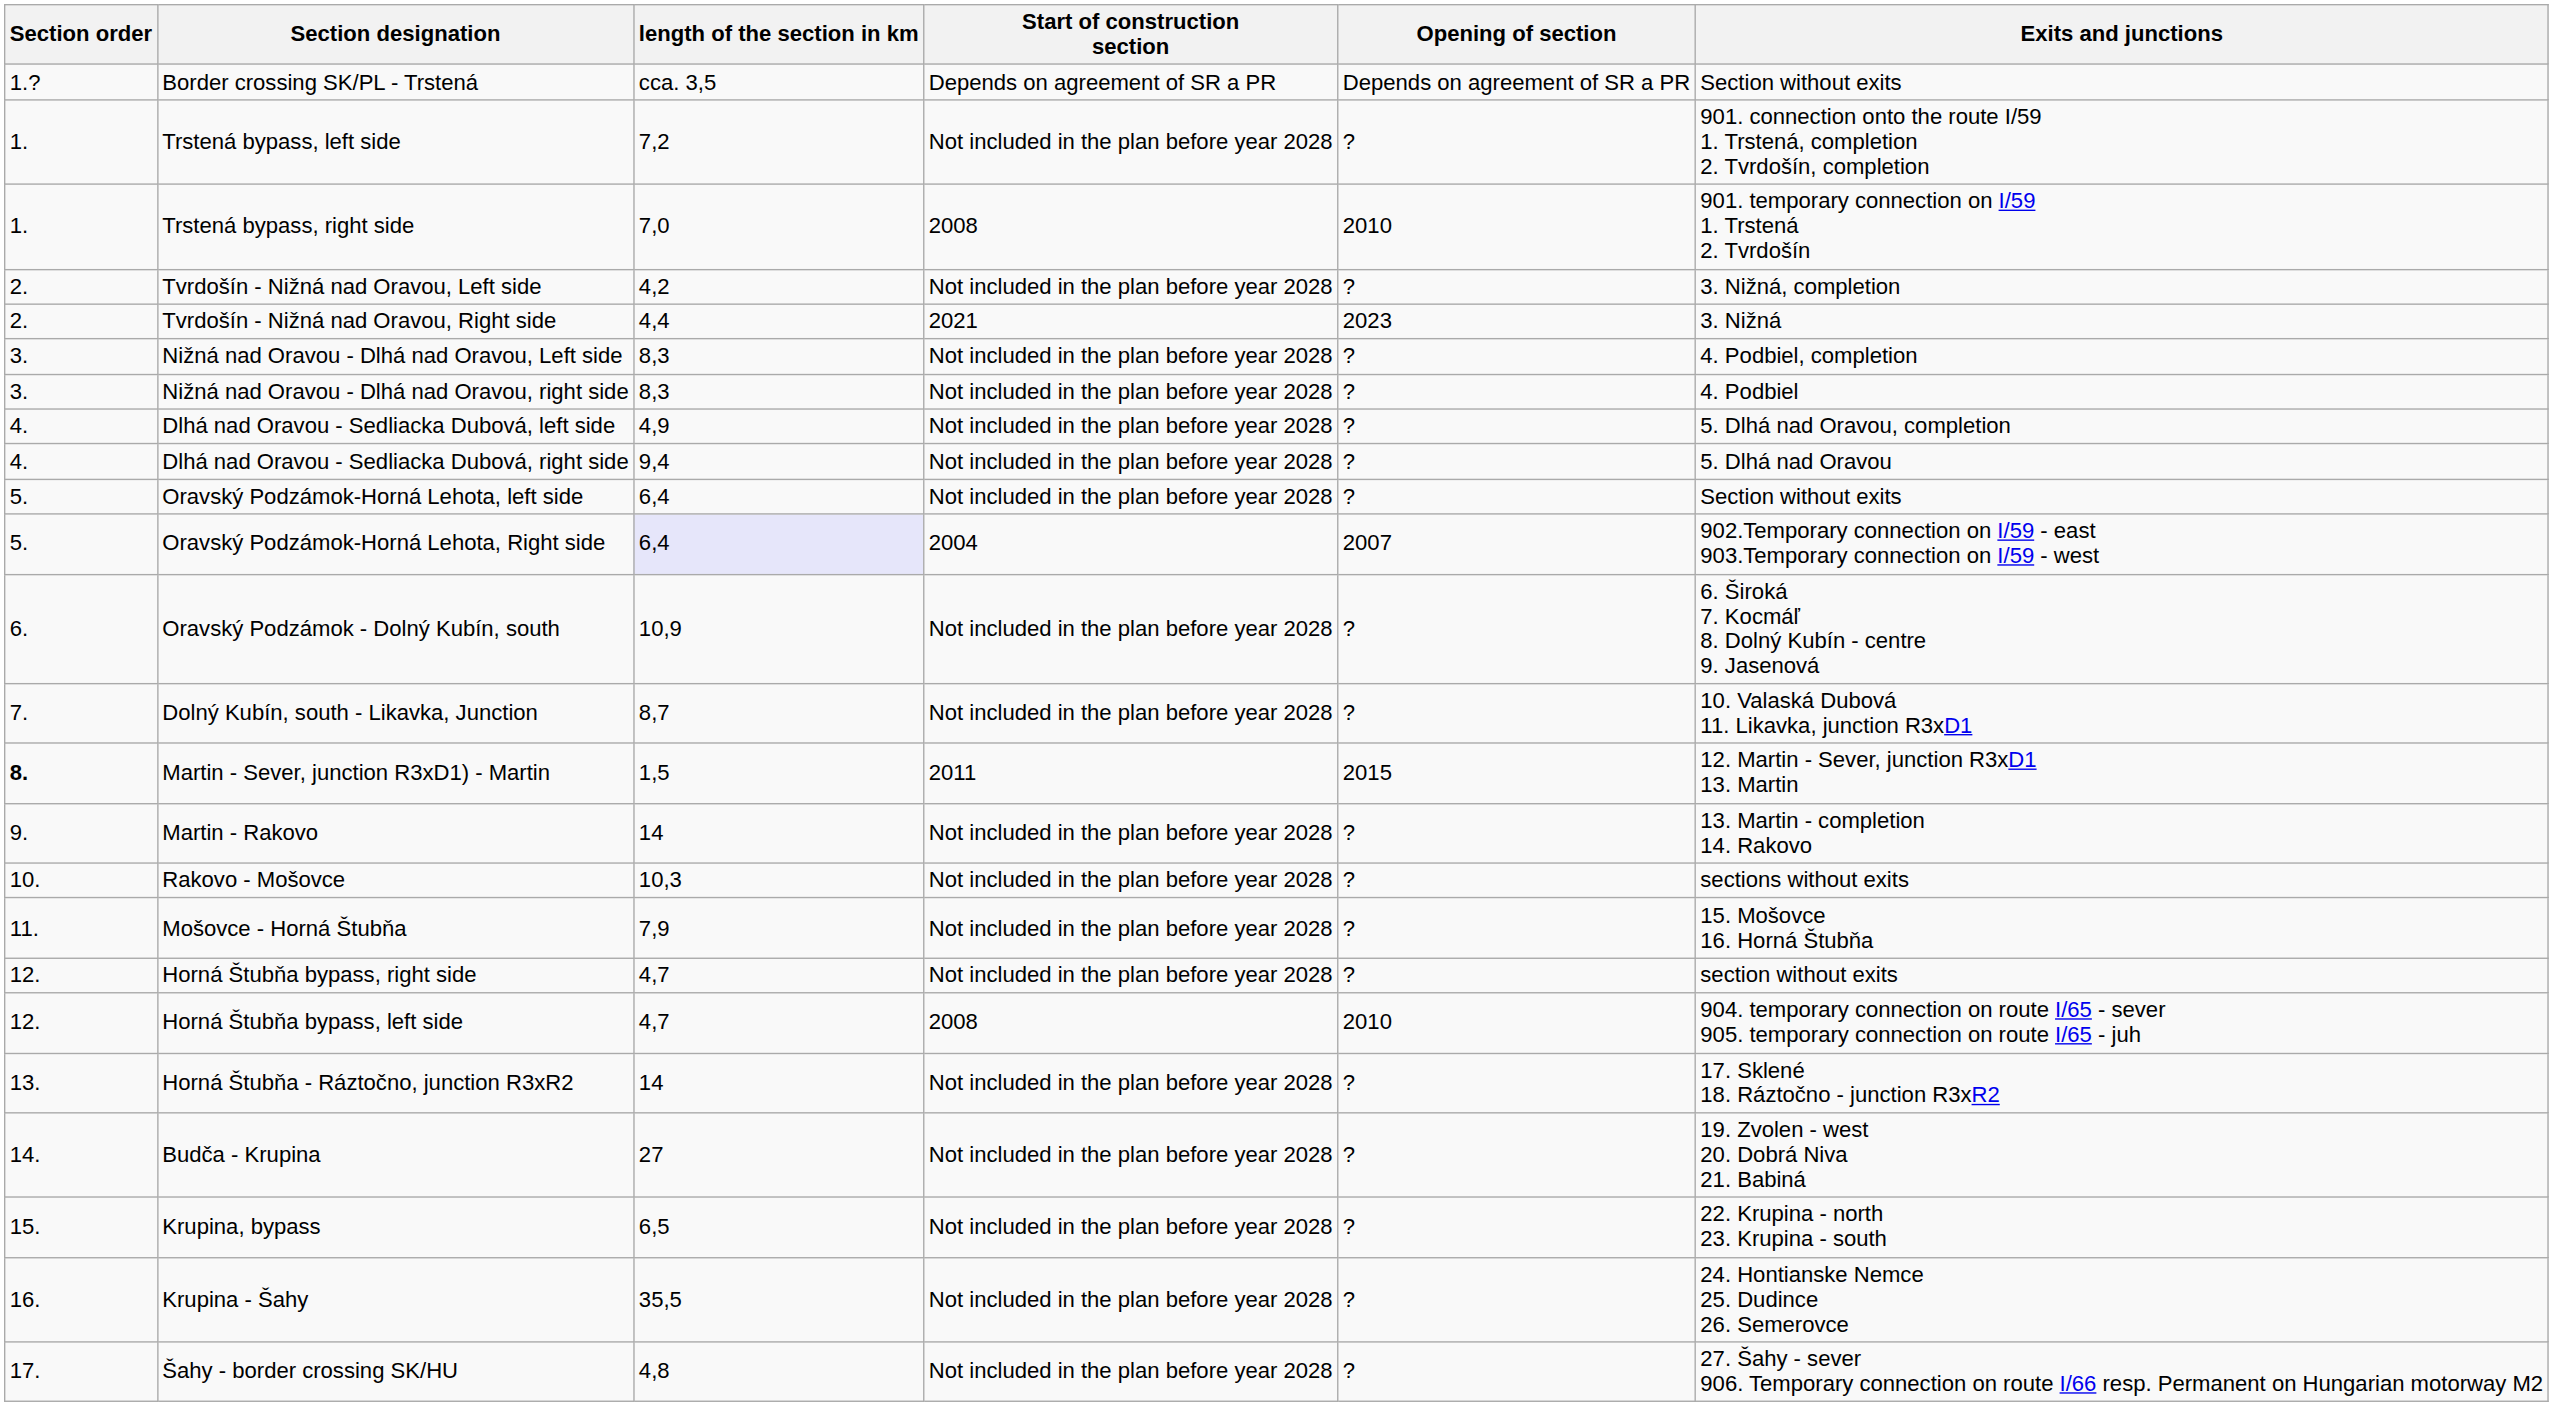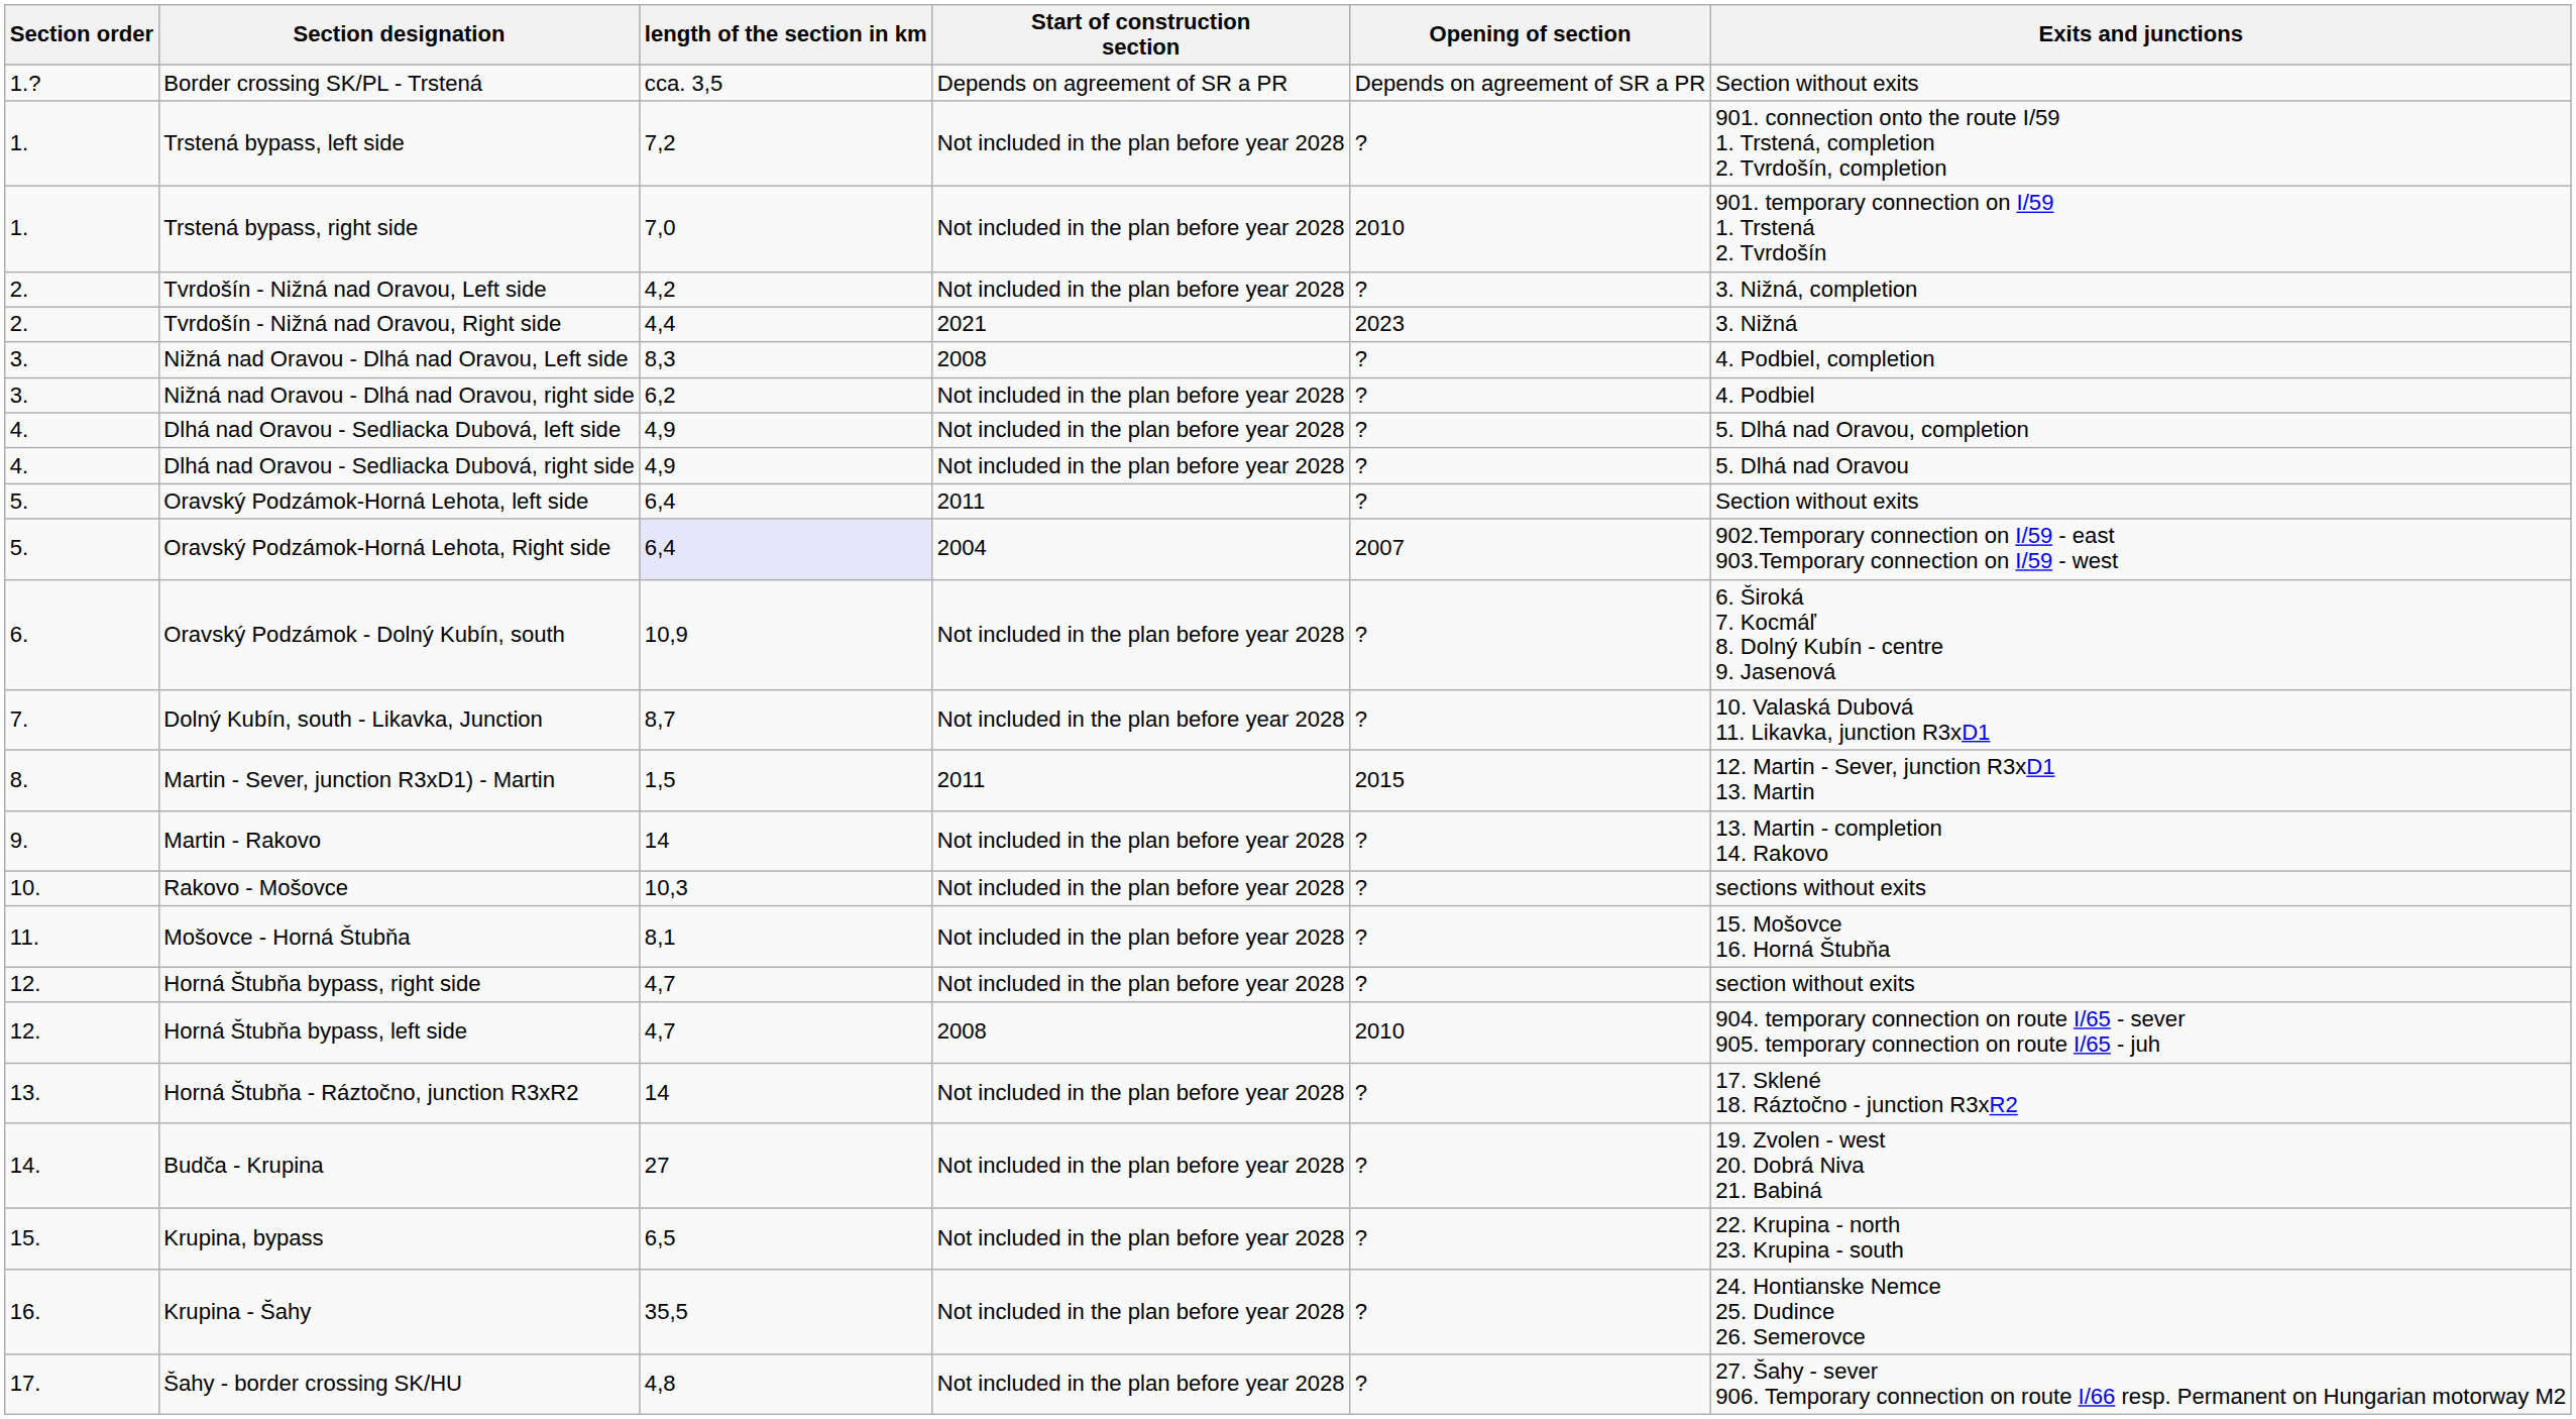Trstená bypass, right side | Start of construction section: 2008 -> Not included in the plan before year 2028
Nižná nad Oravou - Dlhá nad Oravou, Left side | Start of construction section: Not included in the plan before year 2028 -> 2008
Nižná nad Oravou - Dlhá nad Oravou, right side | length of the section in km: 8,3 -> 6,2
Dlhá nad Oravou - Sedliacka Dubová, right side | length of the section in km: 9,4 -> 4,9
Oravský Podzámok-Horná Lehota, left side | Start of construction section: Not included in the plan before year 2028 -> 2011
Martin - Sever, junction R3xD1) - Martin | Section order: bold -> normal
Mošovce - Horná Štubňa | length of the section in km: 7,9 -> 8,1
